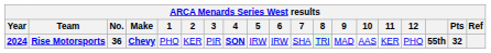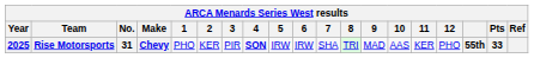Rise Motorsports | Year: 2024 -> 2025
Rise Motorsports | No.: 36 -> 31
Rise Motorsports | Pts: 32 -> 33
